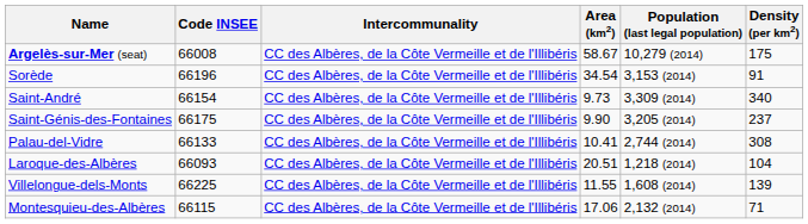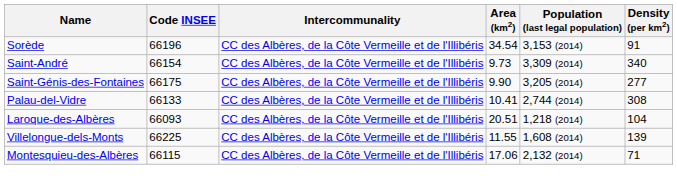- row: Argelès-sur-Mer (seat) | 66008 | CC des Albères, de la Côte Vermeille et de l'Illibéris | 58.67 | 10,279 (2014) | 175
Saint-Génis-des-Fontaines | Density (per km2): 237 -> 277
